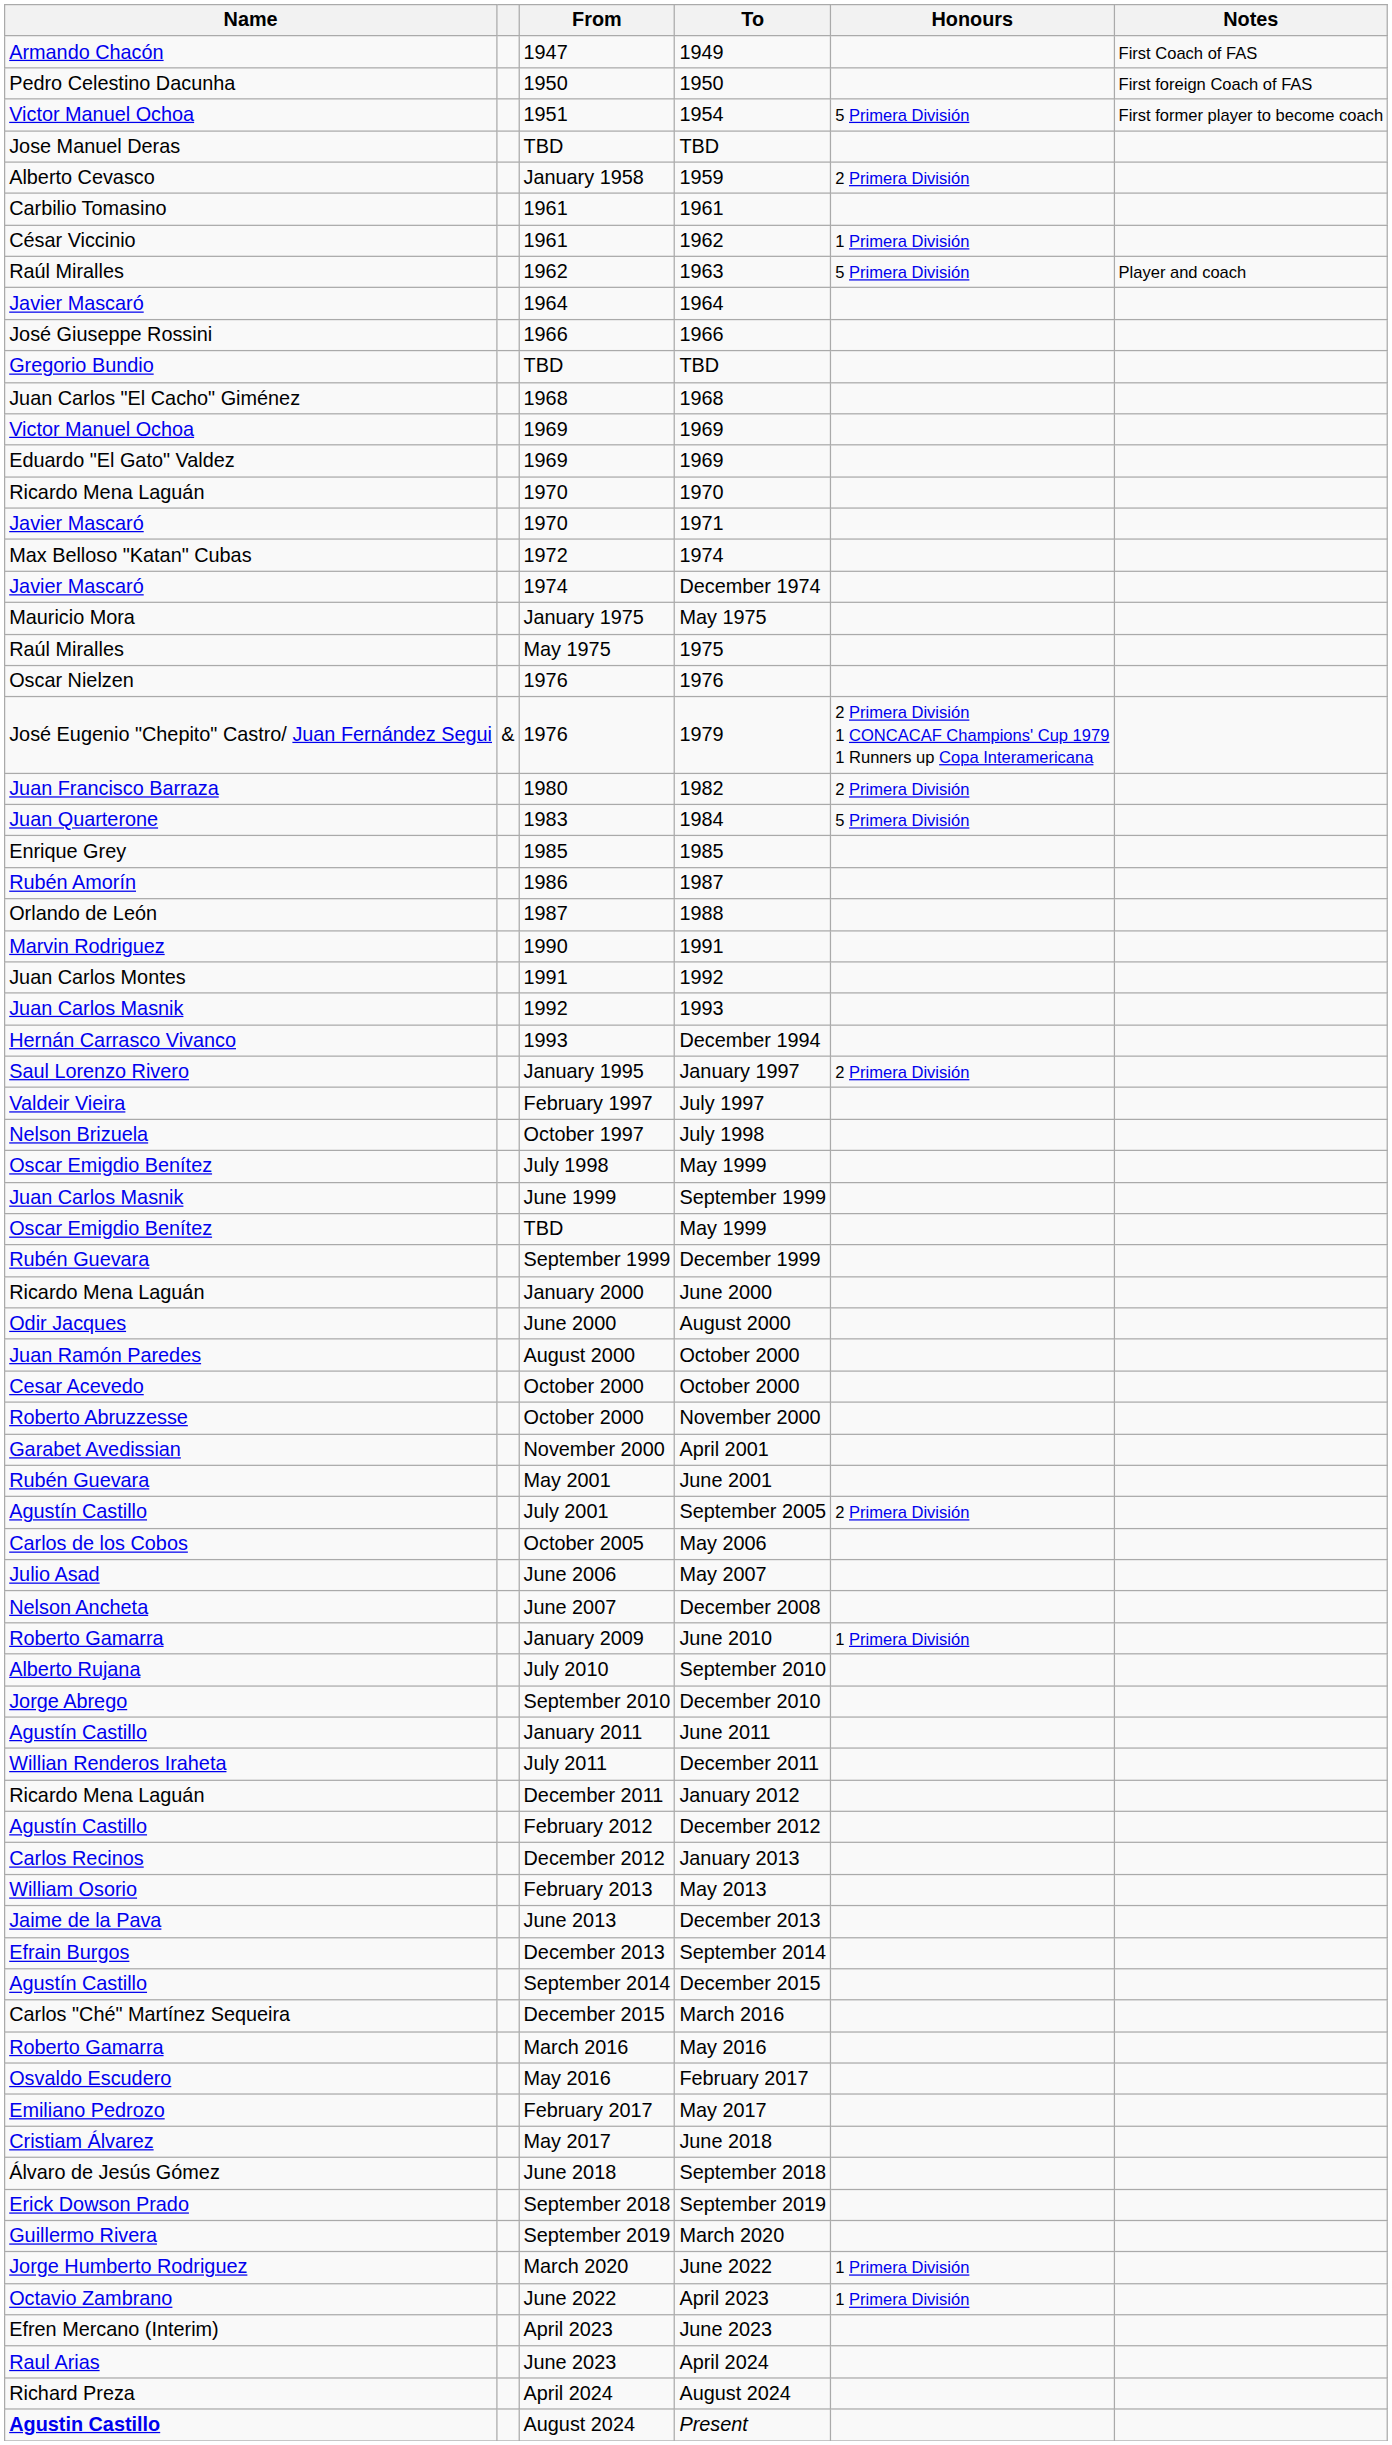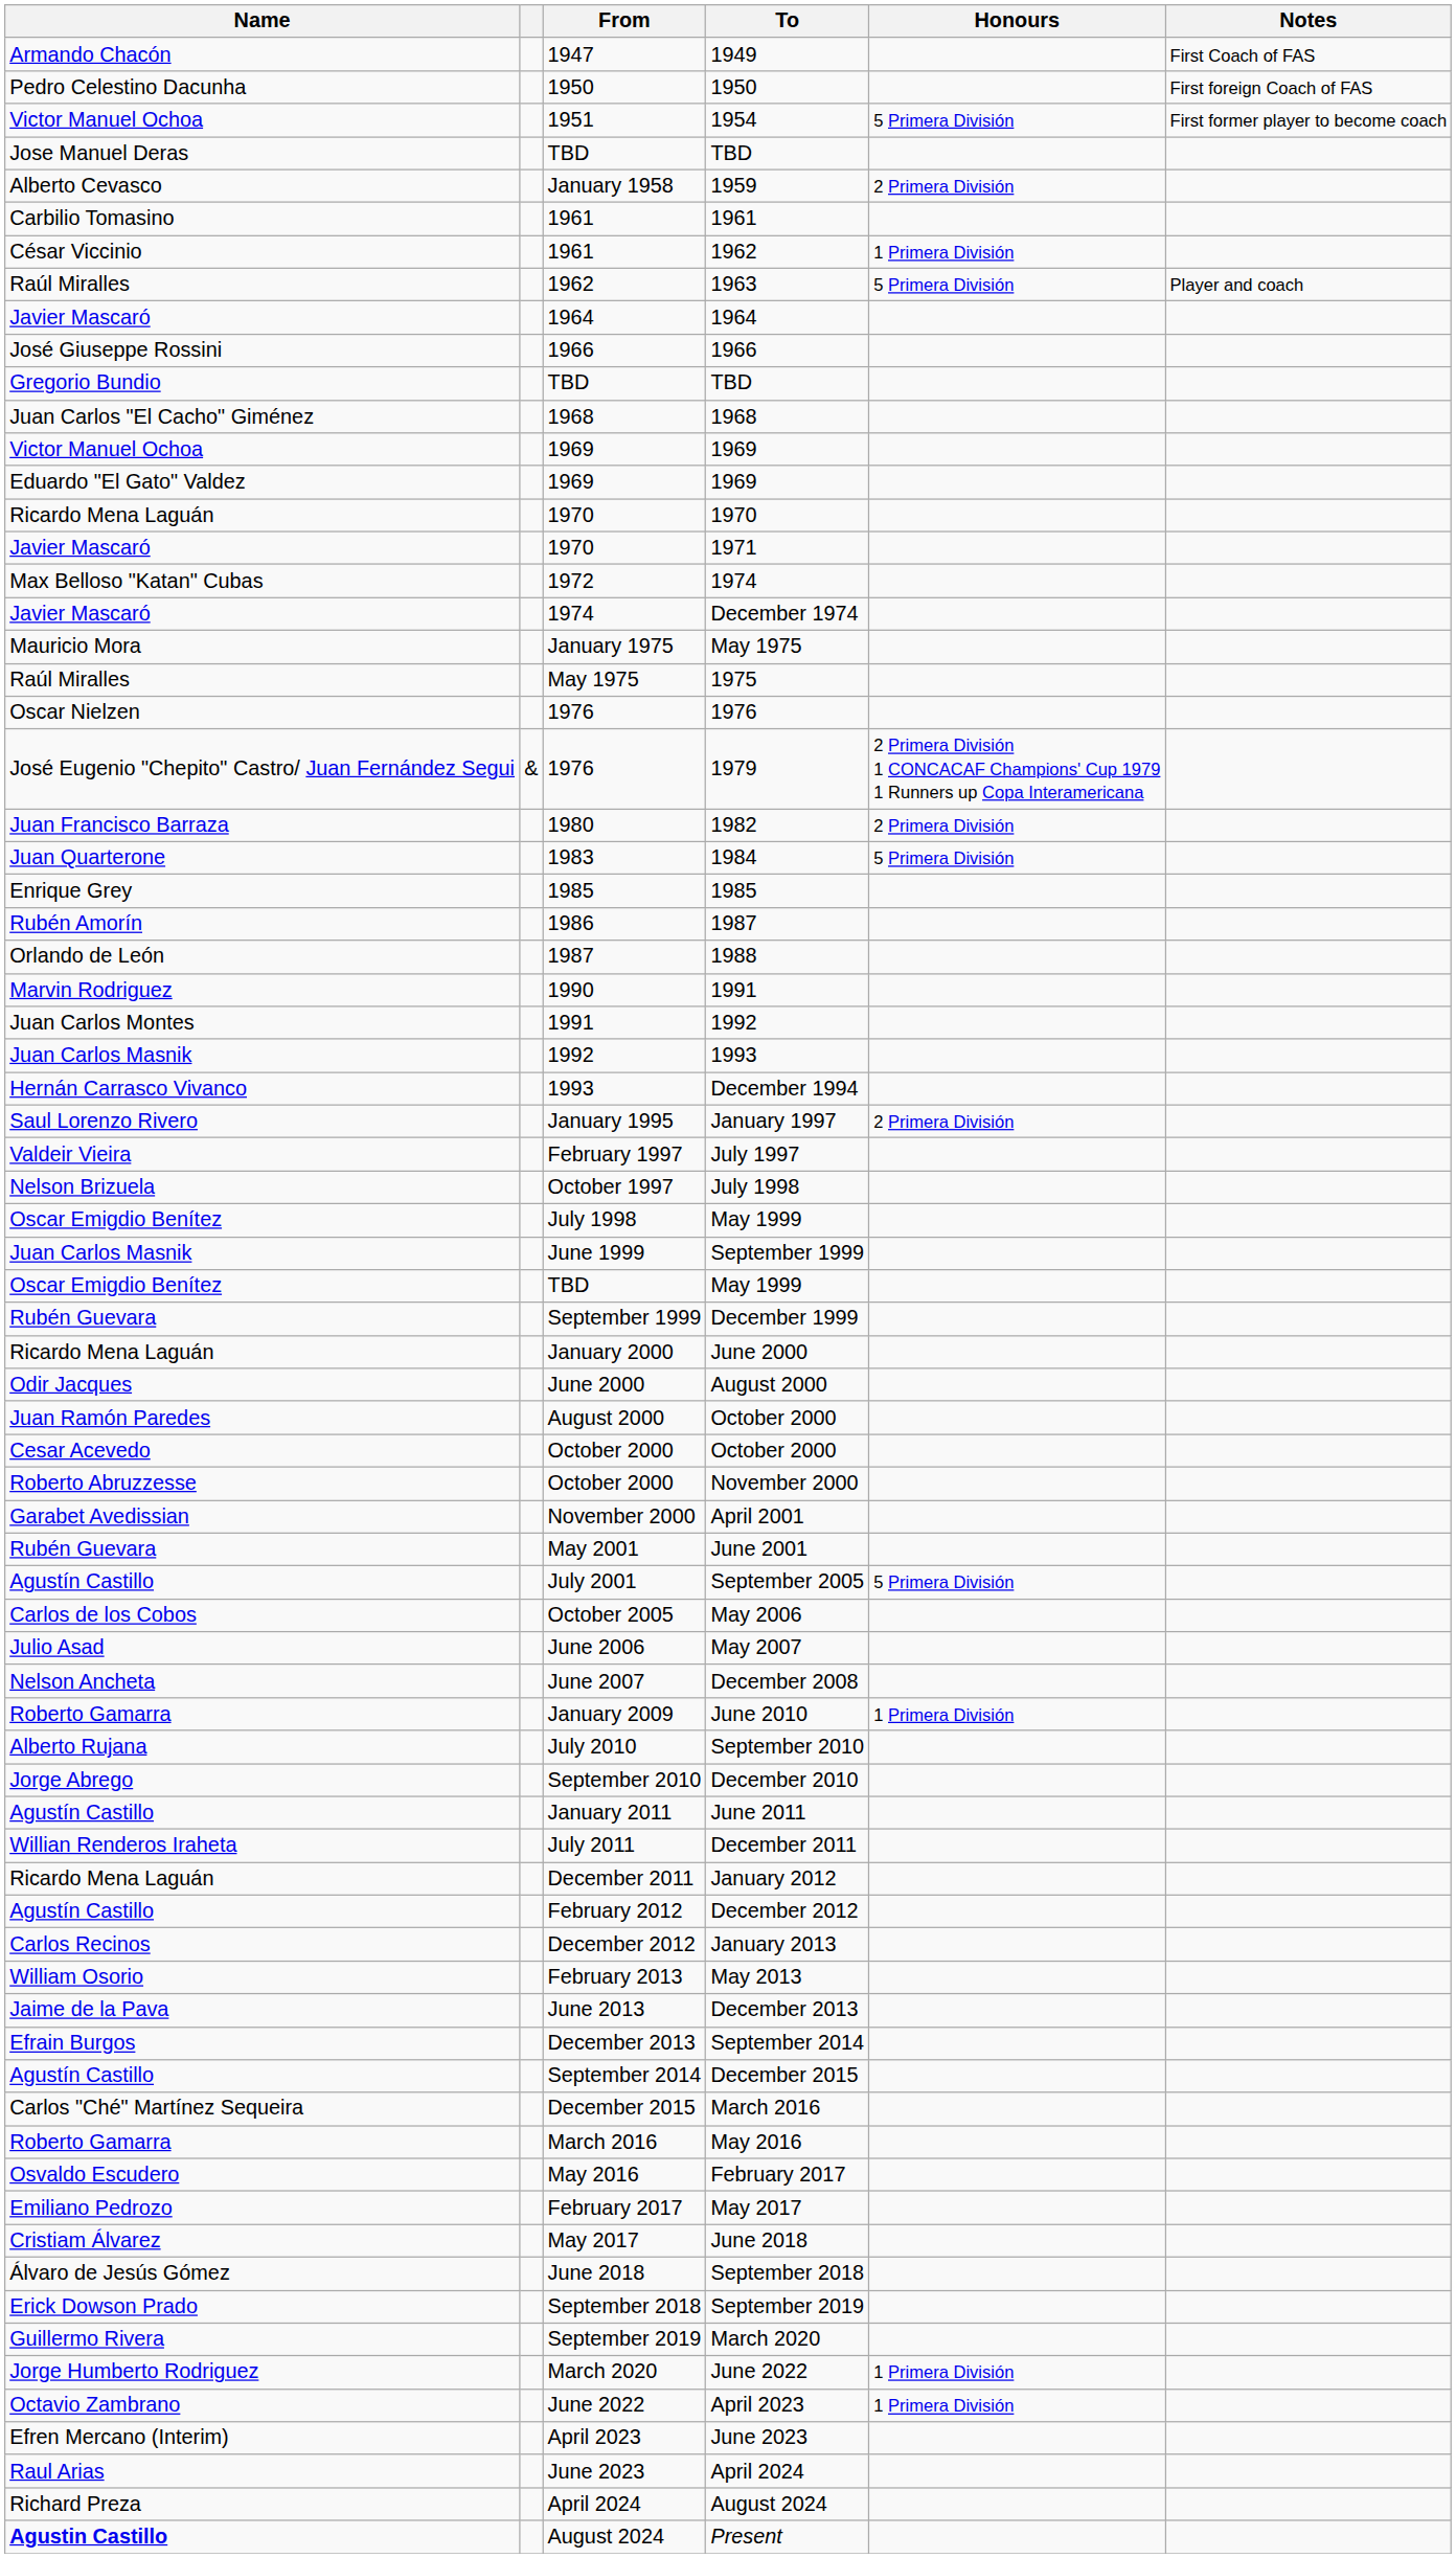September 2005 | Honours: 2 Primera División -> 5 Primera División
